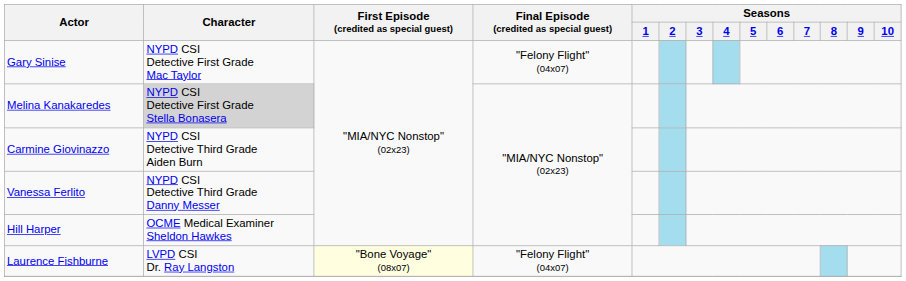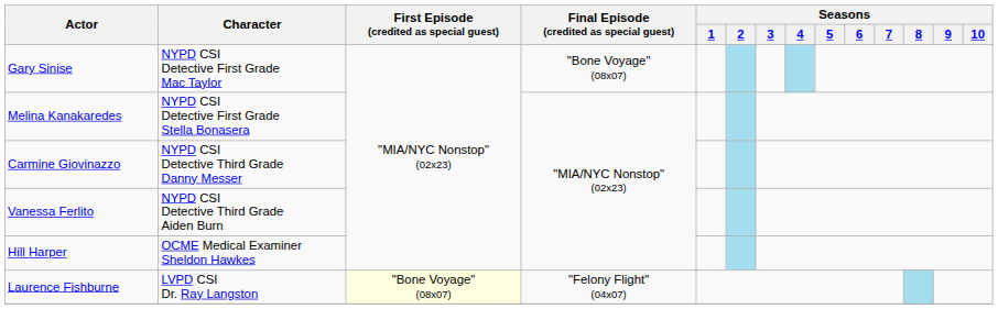Gary Sinise | Final Episode (credited as special guest): "Felony Flight" (04x07) -> "Bone Voyage" (08x07)
Melina Kanakaredes | Character: lightgrey background -> no background
Carmine Giovinazzo | Character: NYPD CSI Detective Third Grade Aiden Burn -> NYPD CSI Detective Third Grade Danny Messer
Vanessa Ferlito | Character: NYPD CSI Detective Third Grade Danny Messer -> NYPD CSI Detective Third Grade Aiden Burn
